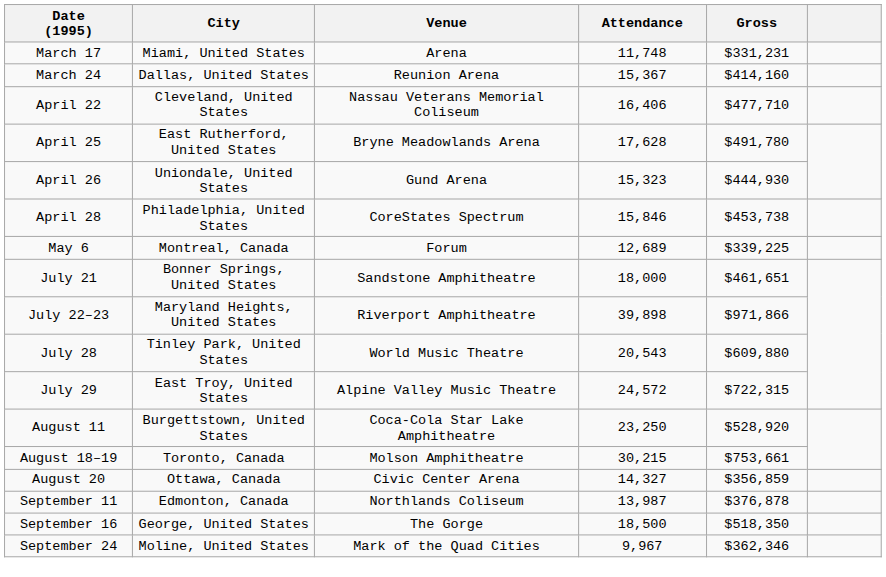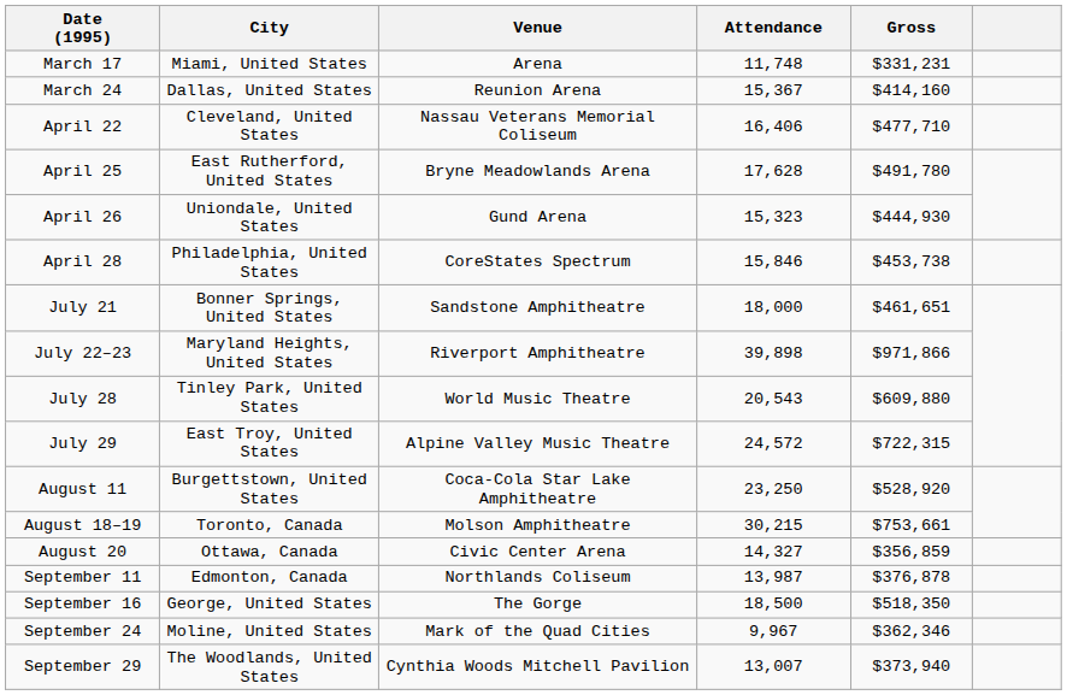- row: May 6 | Montreal, Canada | Forum | 12,689 | $339,225
+ row: September 29 | The Woodlands, United States | Cynthia Woods Mitchell Pavilion | 13,007 | $373,940
